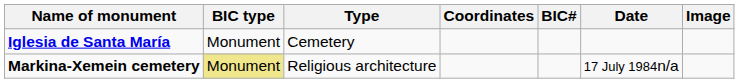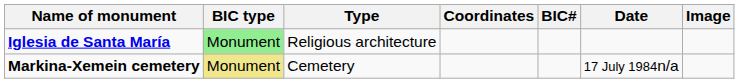Iglesia de Santa María | BIC type: no background -> lightgreen background
Iglesia de Santa María | Type: Cemetery -> Religious architecture
Markina-Xemein cemetery | Type: Religious architecture -> Cemetery
